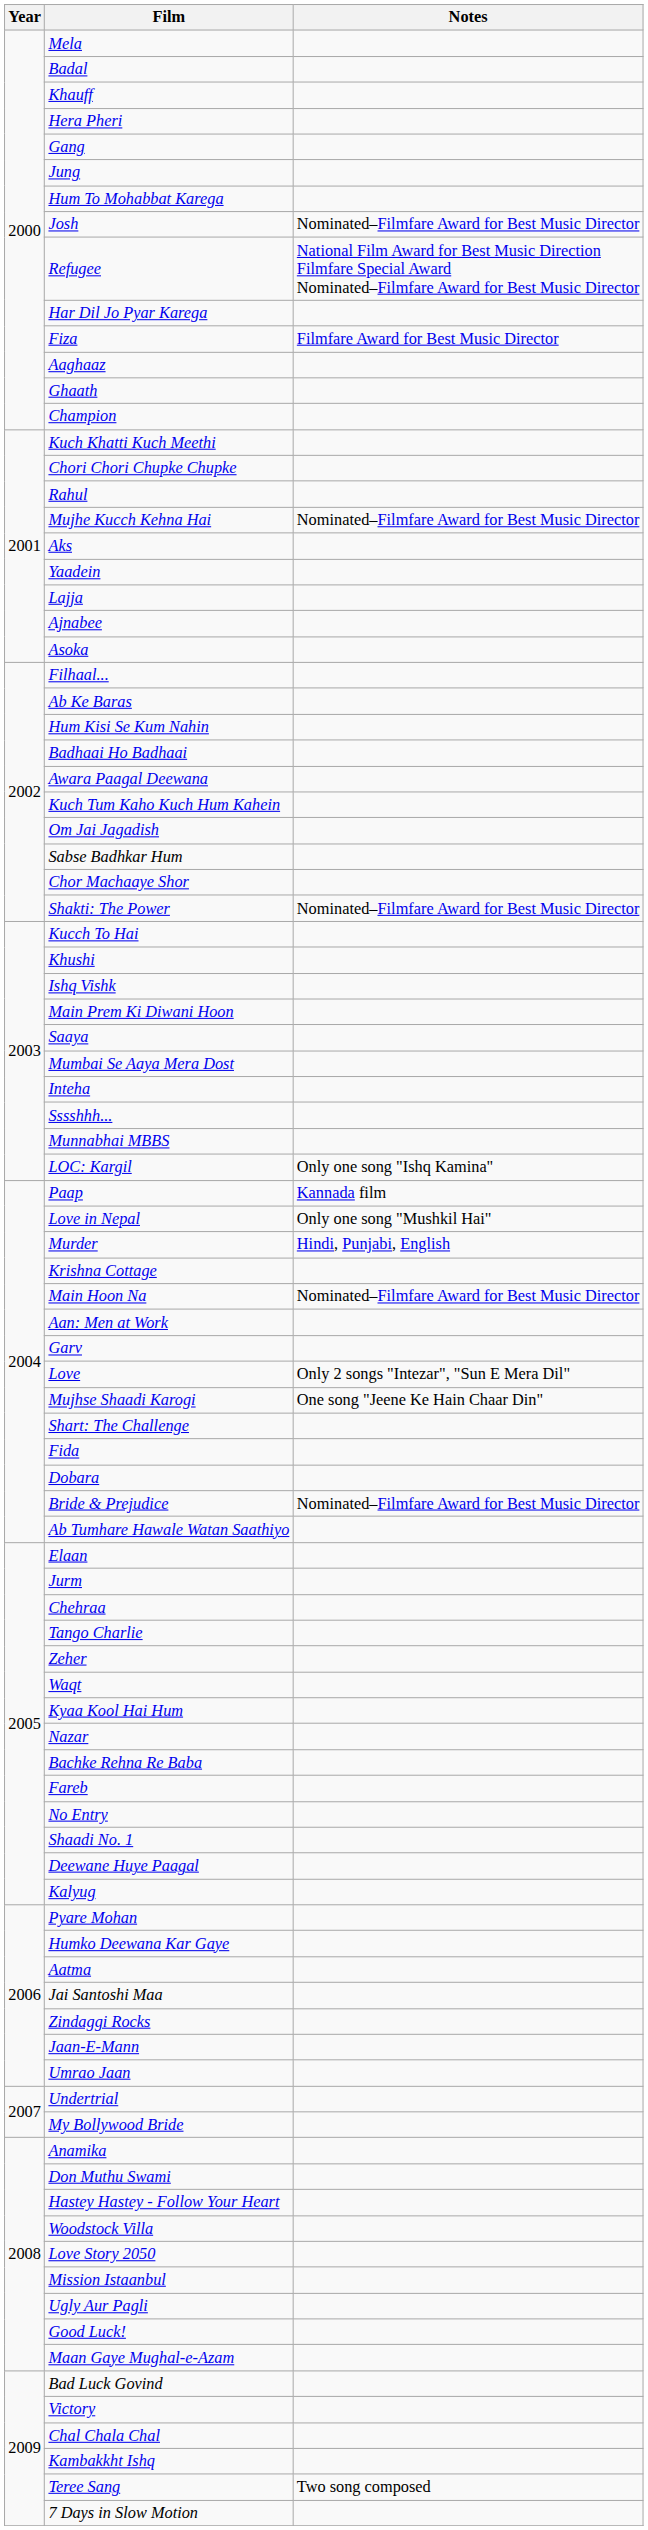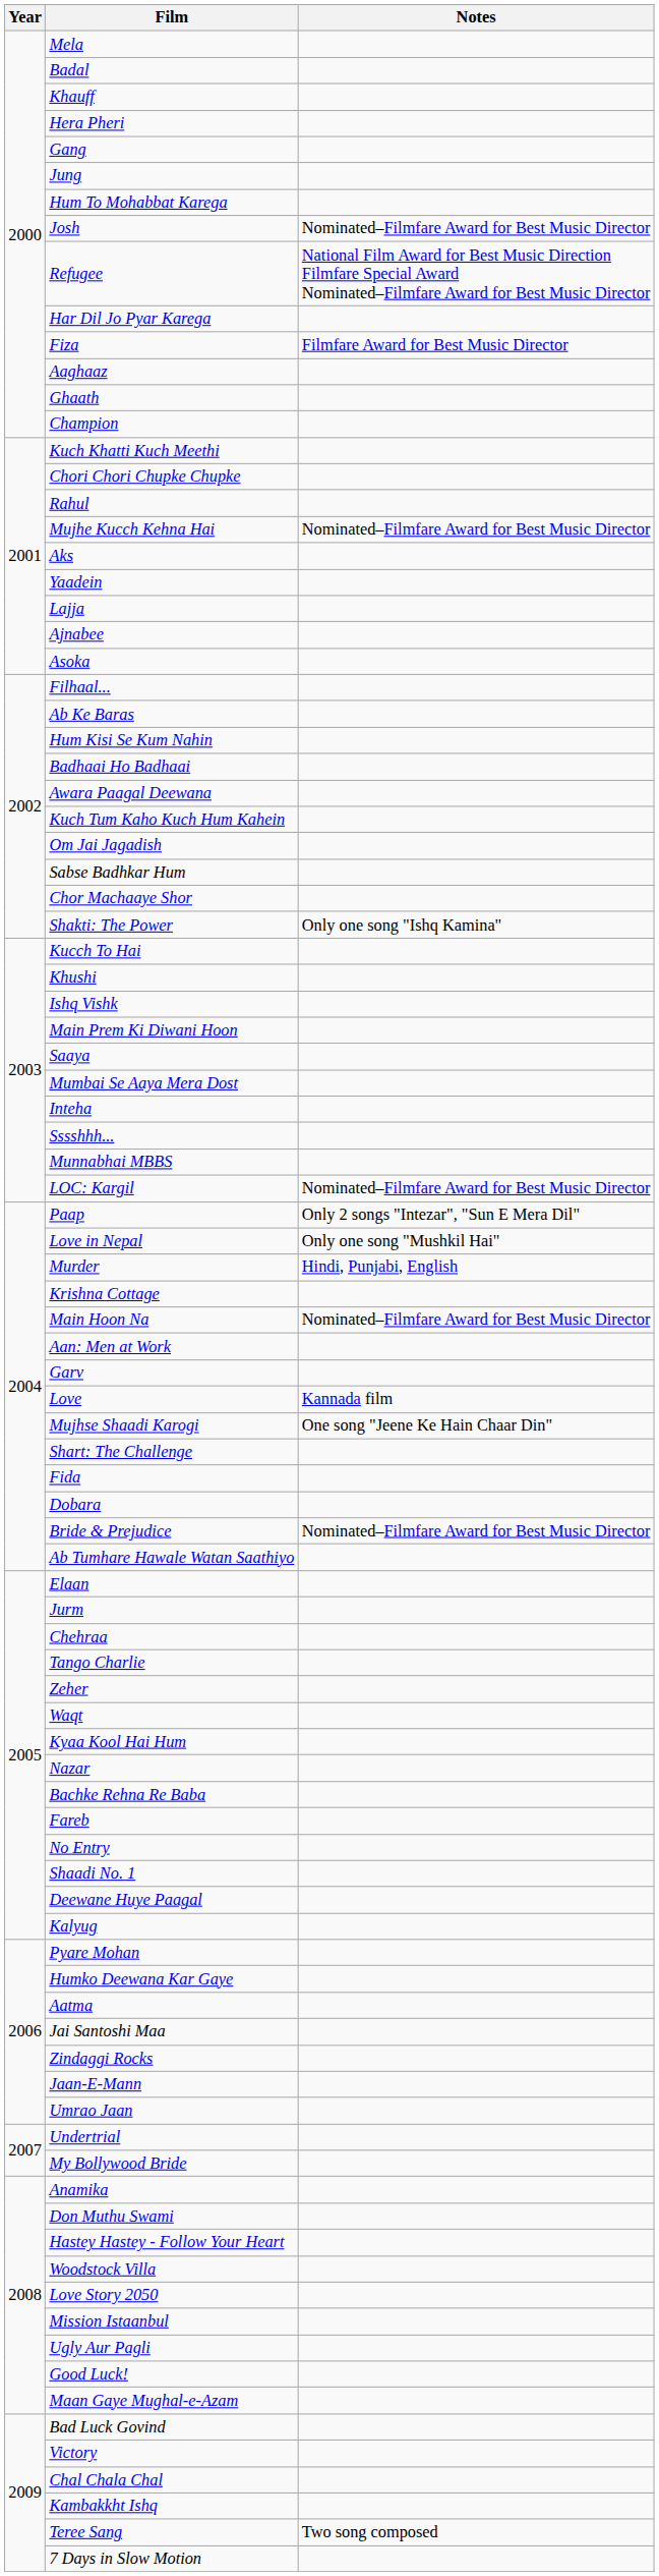Shakti: The Power | Notes: Nominated–Filmfare Award for Best Music Director -> Only one song "Ishq Kamina"
LOC: Kargil | Notes: Only one song "Ishq Kamina" -> Nominated–Filmfare Award for Best Music Director
Paap | Notes: Kannada film -> Only 2 songs "Intezar", "Sun E Mera Dil"
Love | Notes: Only 2 songs "Intezar", "Sun E Mera Dil" -> Kannada film
